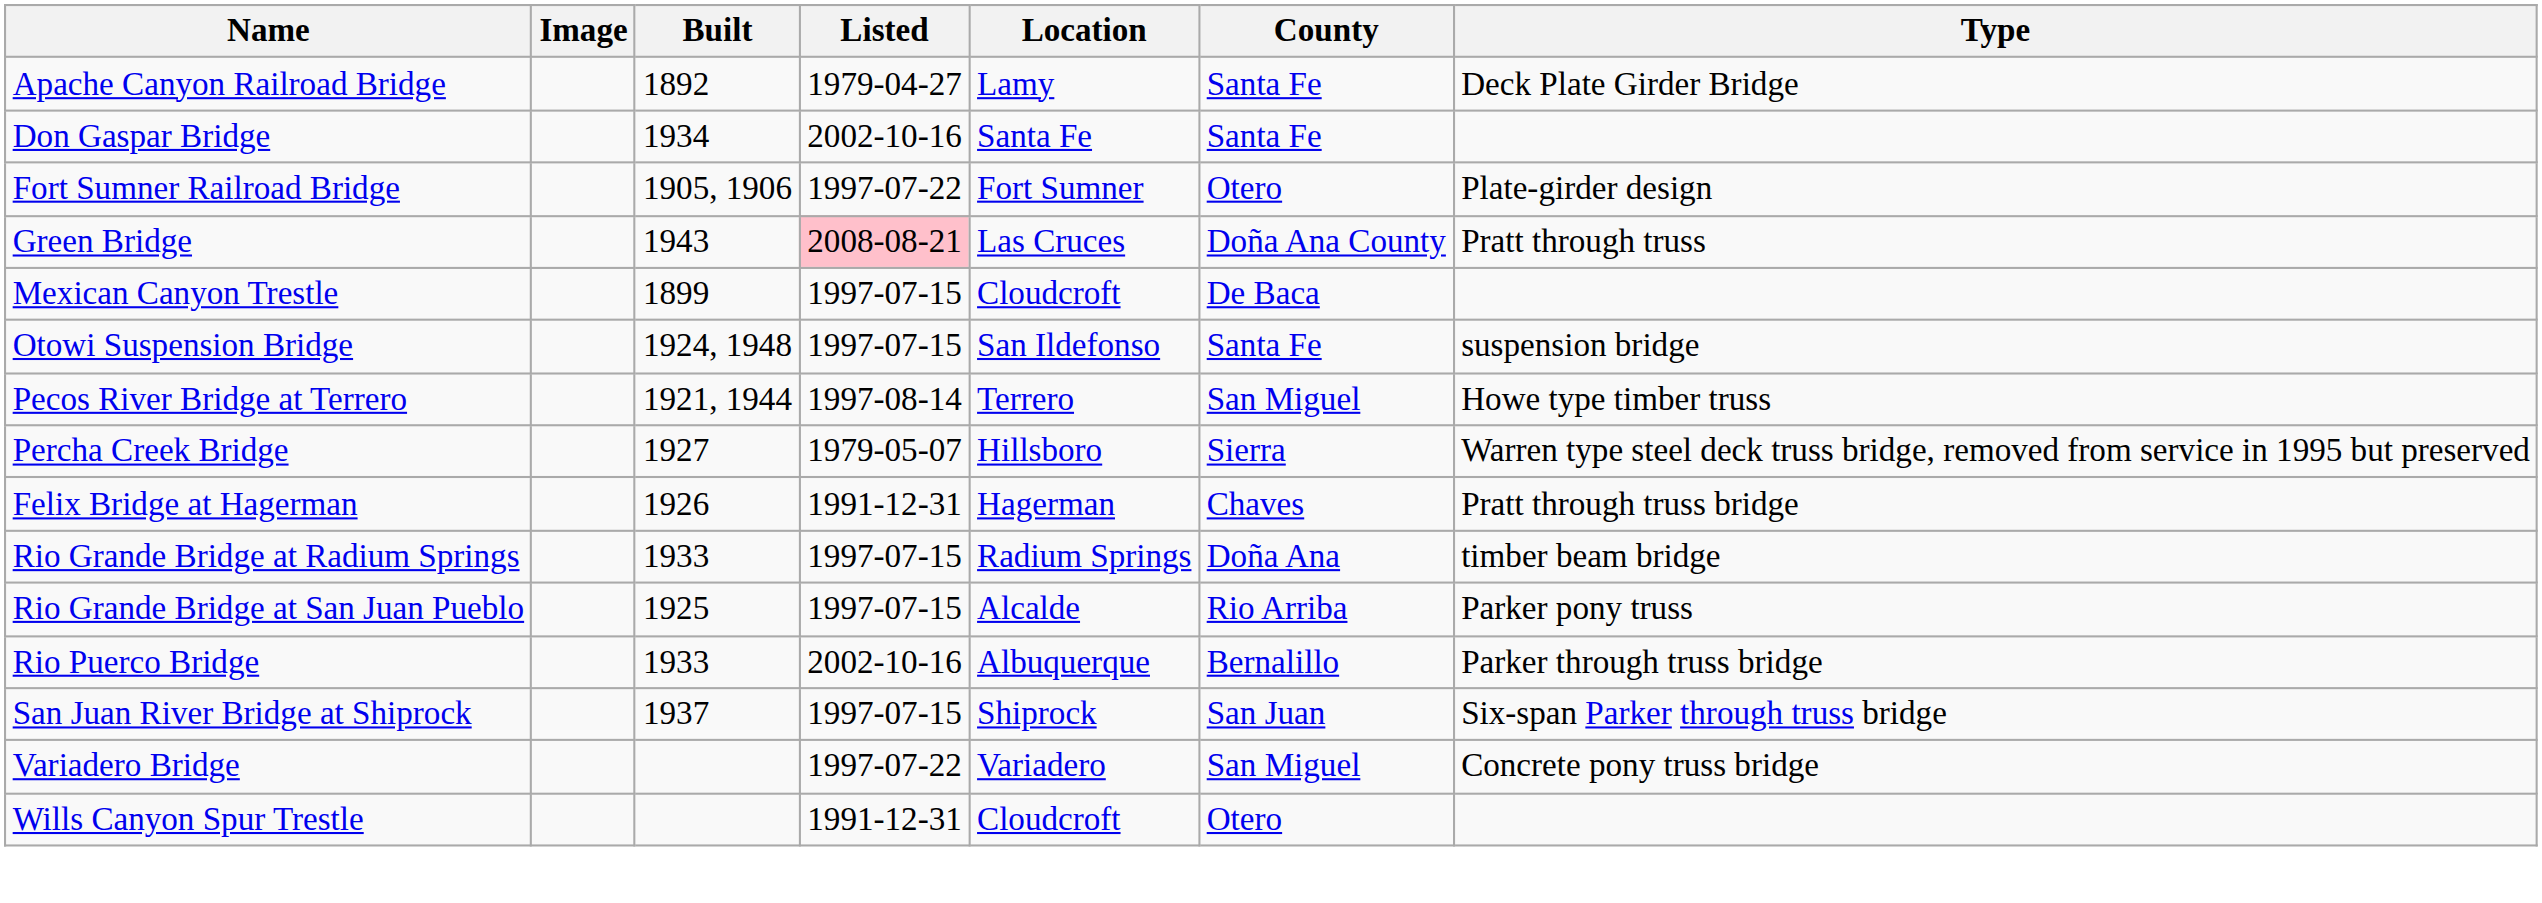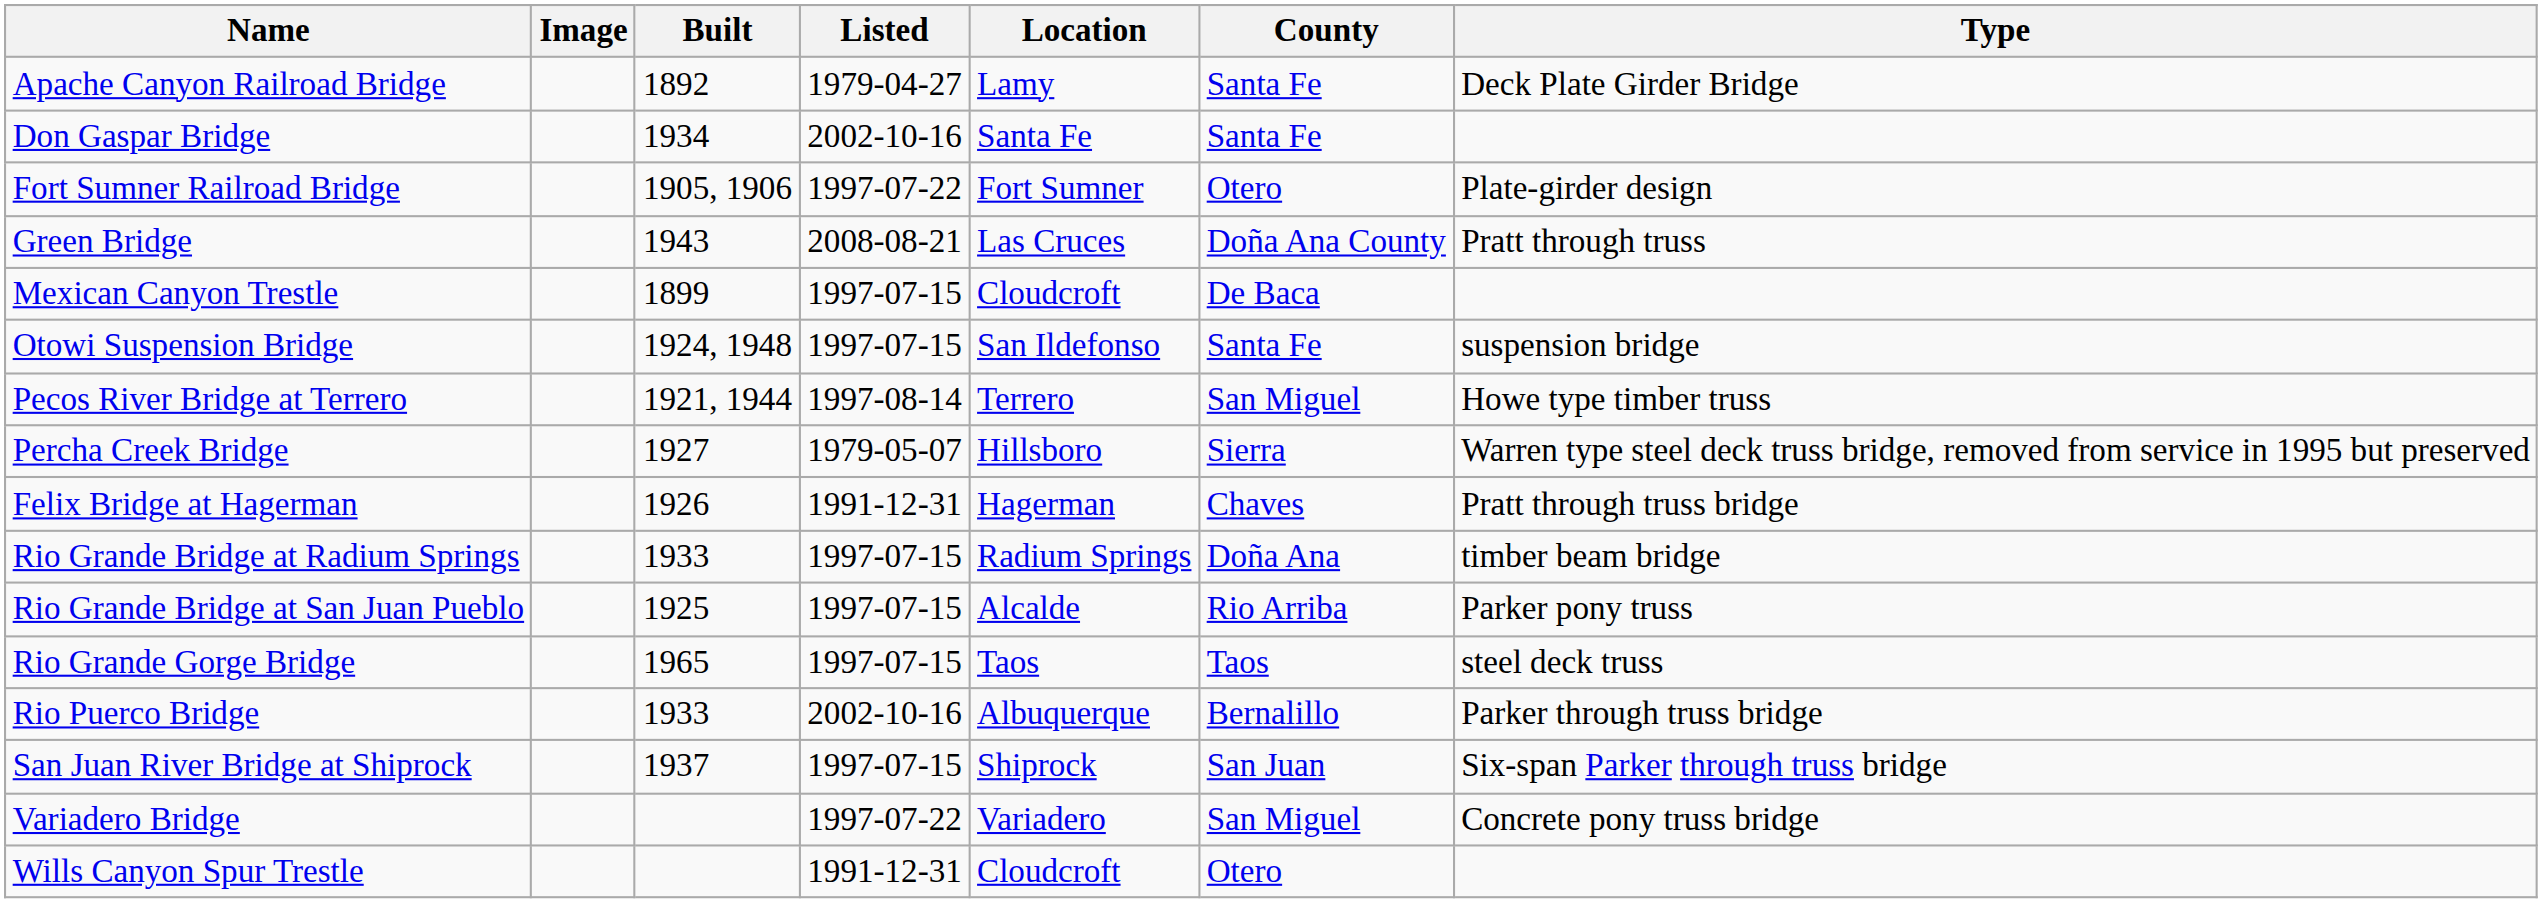Green Bridge | Listed: pink background -> no background
+ row: Rio Grande Gorge Bridge | 1965 | 1997-07-15 | Taos | Taos | steel deck truss
